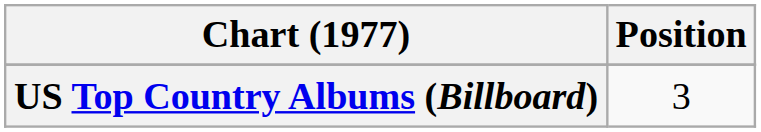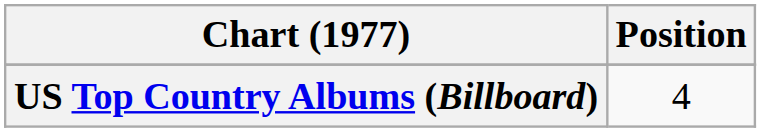US Top Country Albums (Billboard) | Position: 3 -> 4
